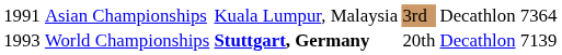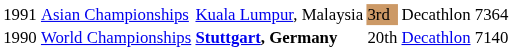World Championships | column 1: 1993 -> 1990
World Championships | column 6: 7139 -> 7140
